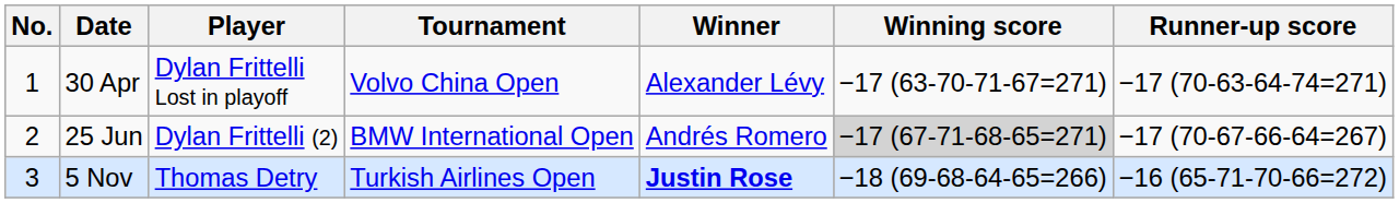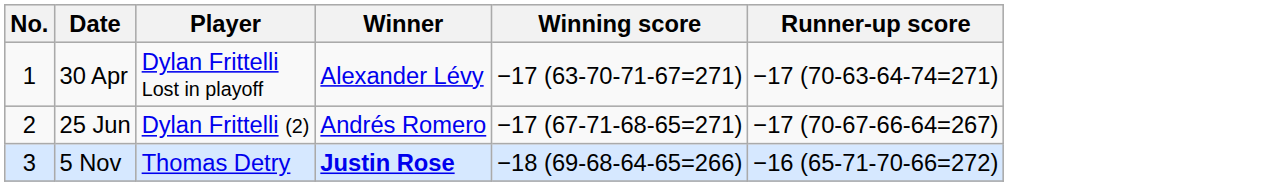- column: Tournament | Volvo China Open | BMW International Open | Turkish Airlines Open
25 Jun | Winning score: lightgrey background -> no background
